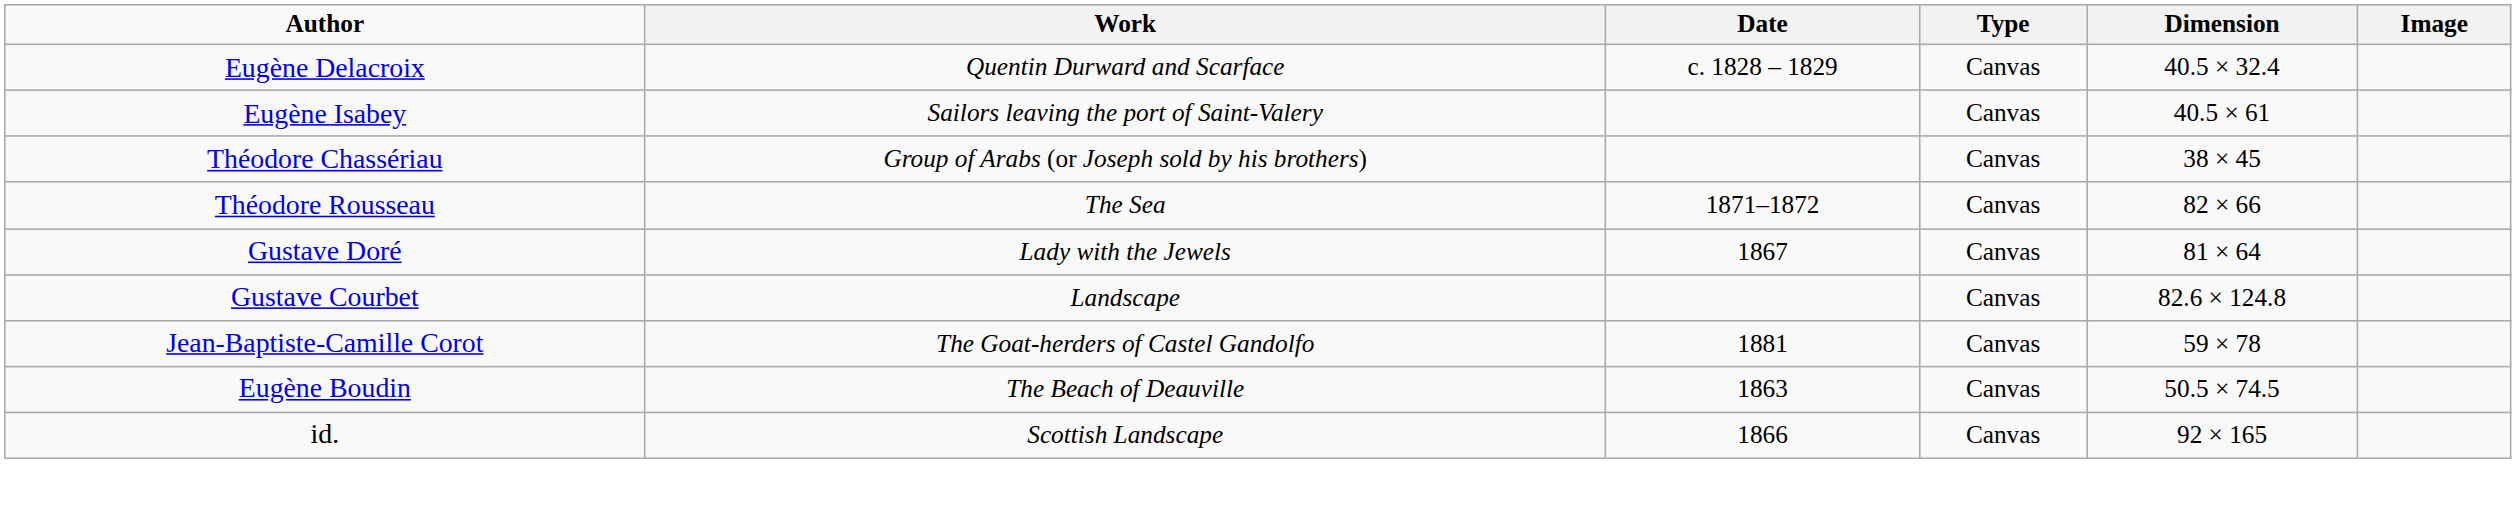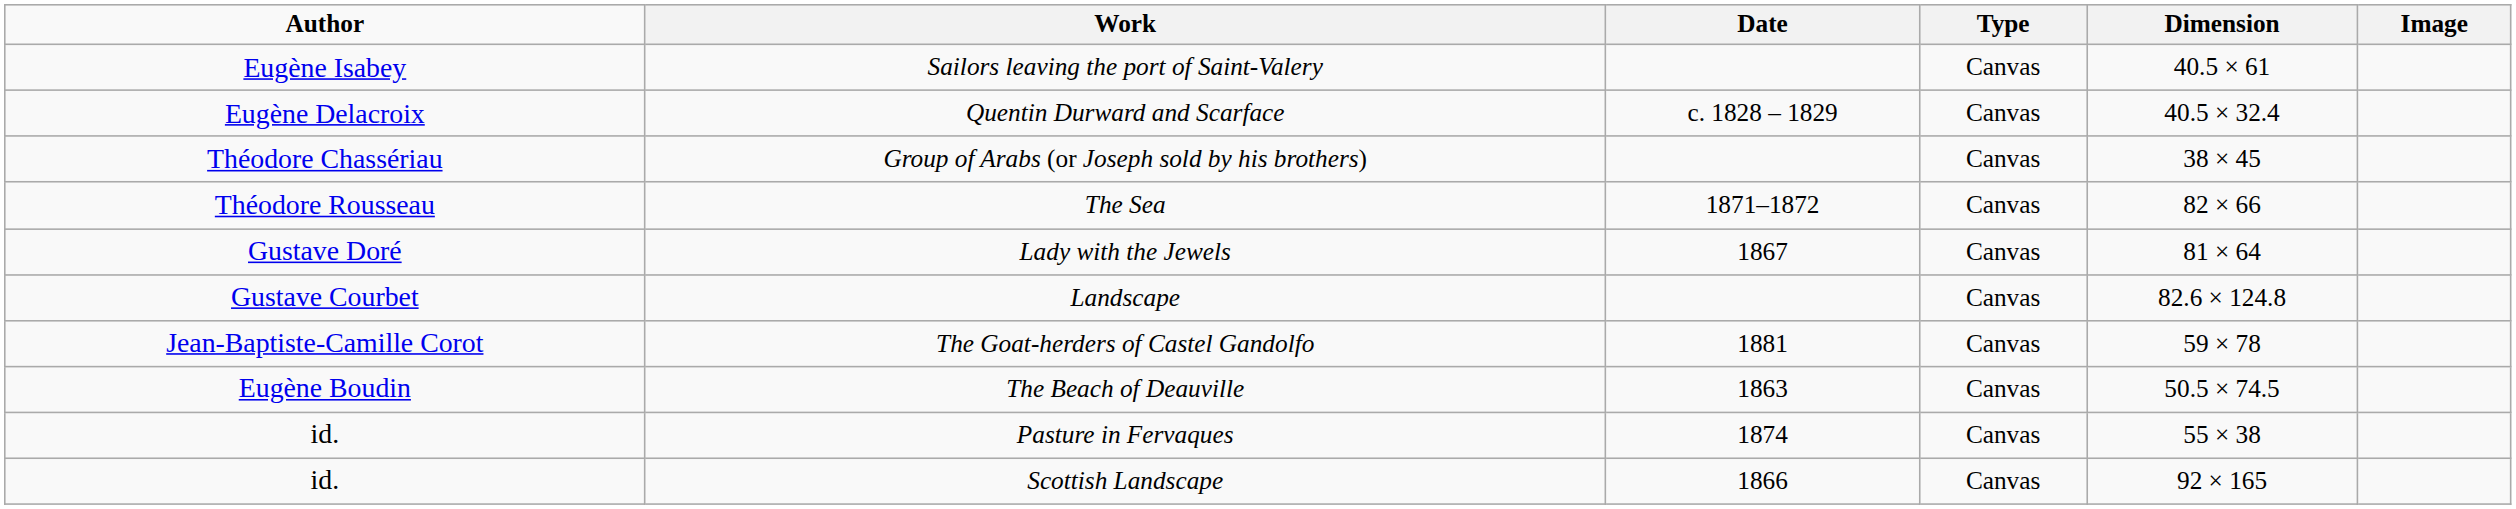rows swapped: Quentin Durward and Scarface <-> Sailors leaving the port of Saint-Valery
+ row: id. | Pasture in Fervaques | 1874 | Canvas | 55 × 38
